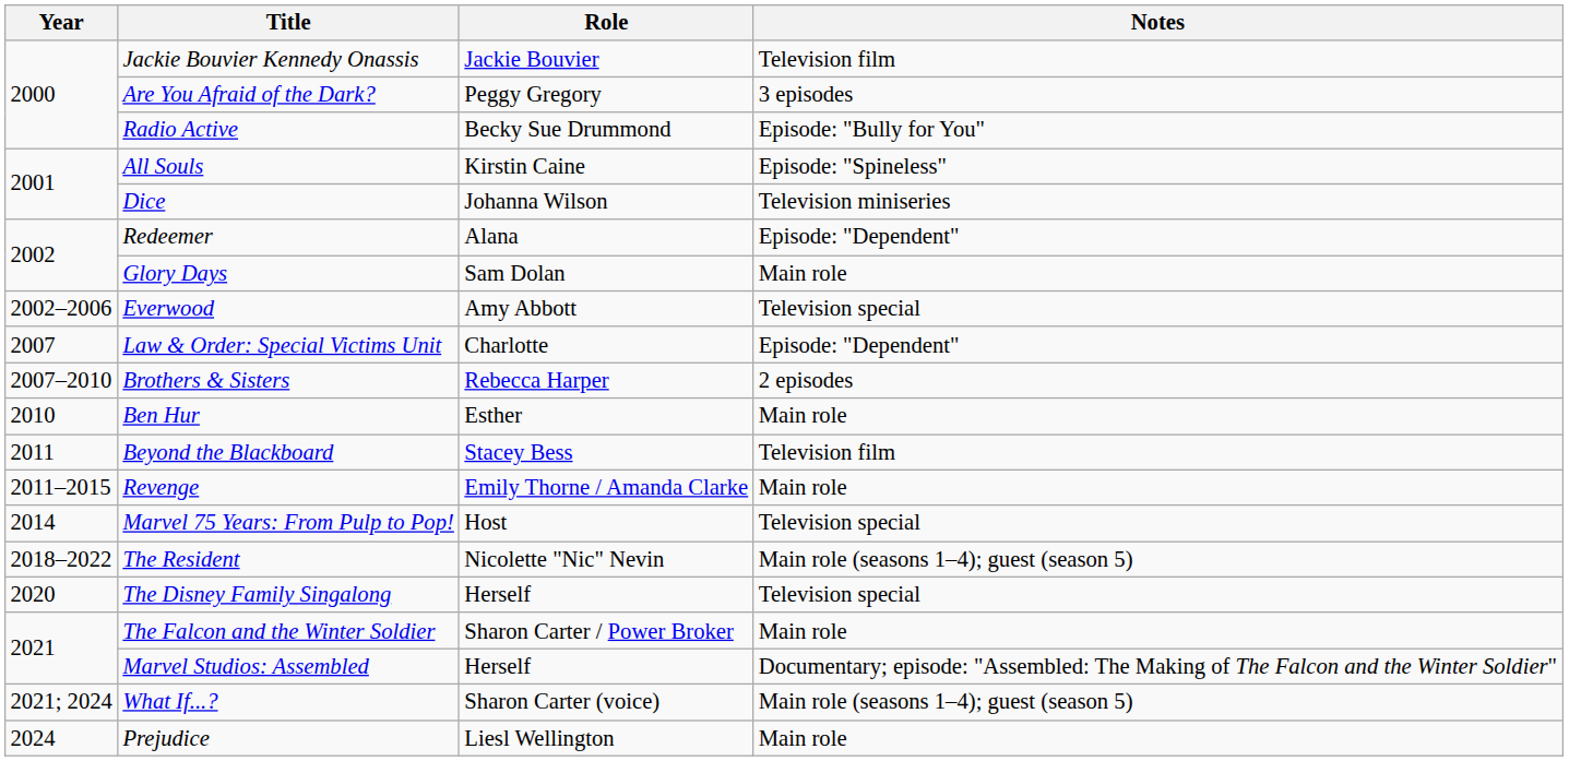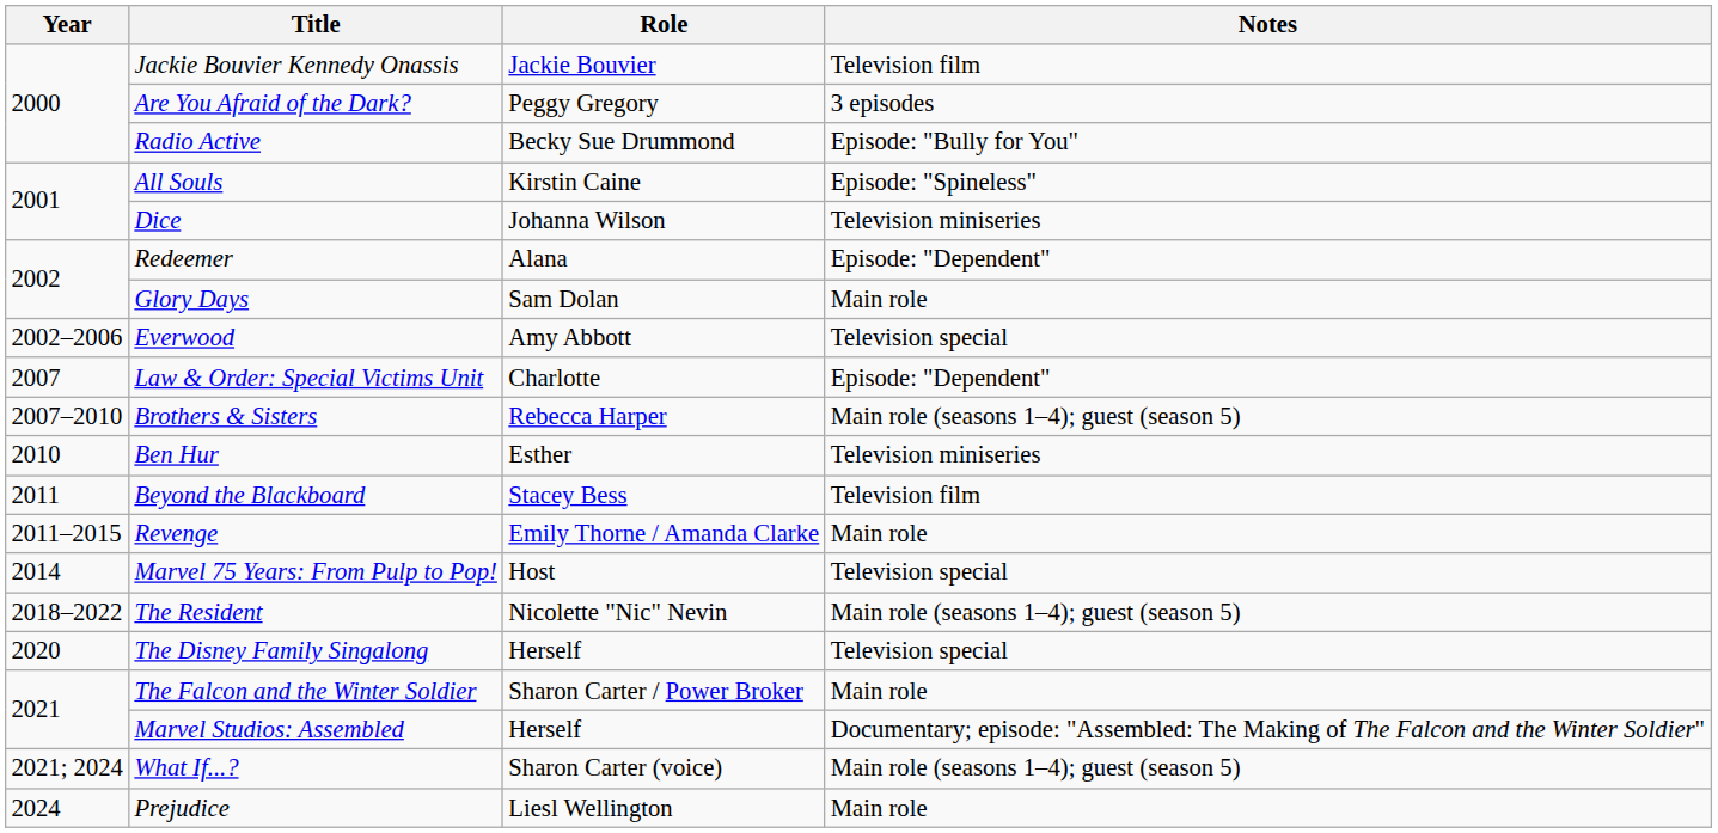Brothers & Sisters | Notes: 2 episodes -> Main role (seasons 1–4); guest (season 5)
Ben Hur | Notes: Main role -> Television miniseries
